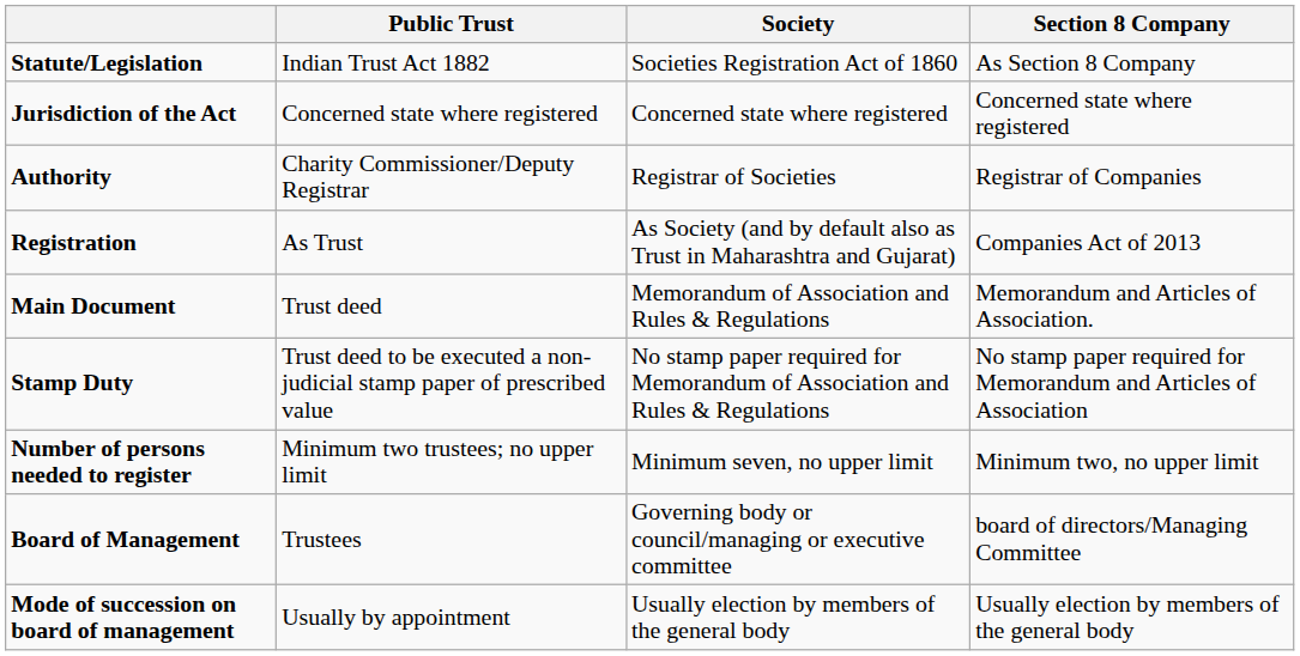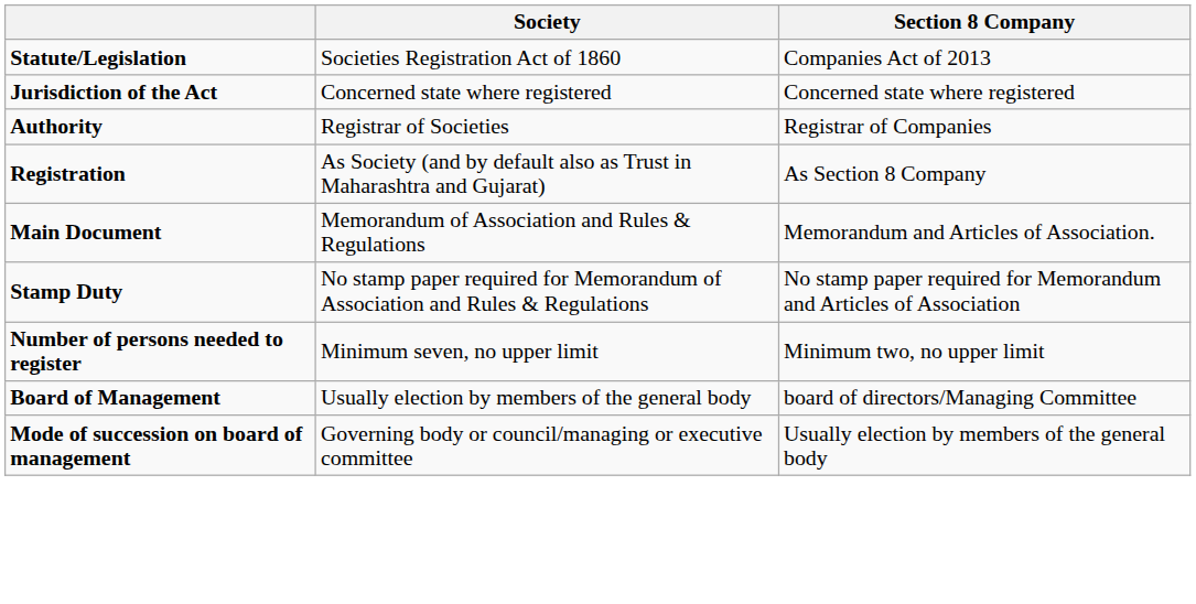- column: Public Trust | Indian Trust Act 1882 | Concerned state where registered | Charity Commissioner/Deputy Registrar | As Trust | Trust deed | Trust deed to be executed a non-judicial stamp paper of prescribed value | Minimum two trustees; no upper limit | Trustees | Usually by appointment
Statute/Legislation | Section 8 Company: As Section 8 Company -> Companies Act of 2013
Registration | Section 8 Company: Companies Act of 2013 -> As Section 8 Company
Board of Management | Society: Governing body or council/managing or executive committee -> Usually election by members of the general body
Mode of succession on board of management | Society: Usually election by members of the general body -> Governing body or council/managing or executive committee
